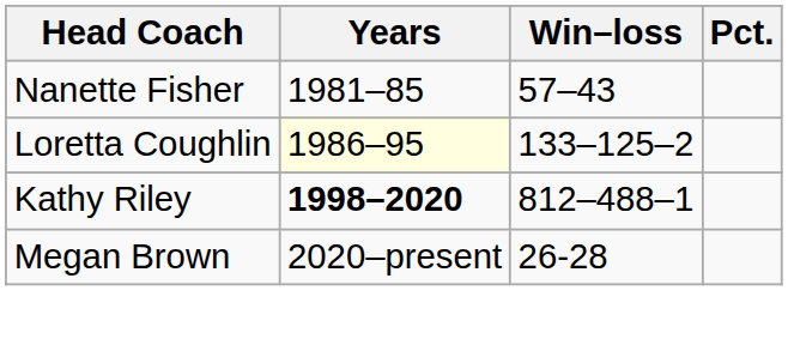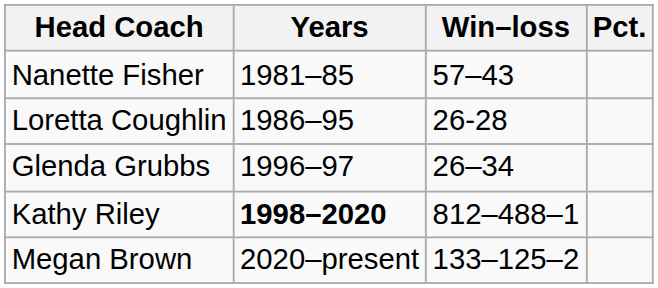Loretta Coughlin | Years: lightyellow background -> no background
Loretta Coughlin | Win–loss: 133–125–2 -> 26-28
+ row: Glenda Grubbs | 1996–97 | 26–34
Megan Brown | Win–loss: 26-28 -> 133–125–2
